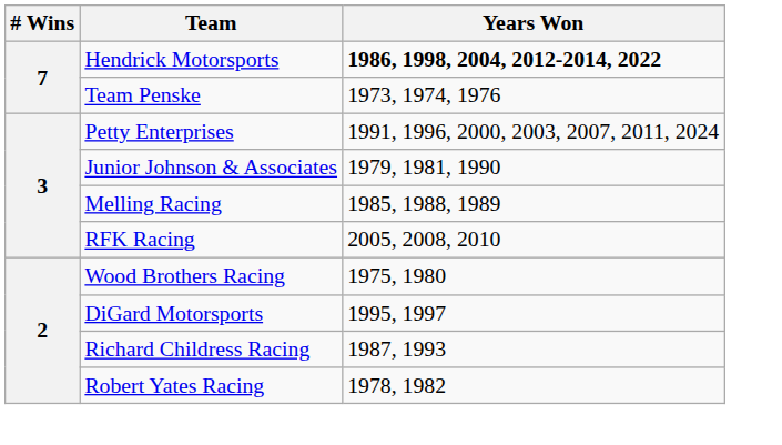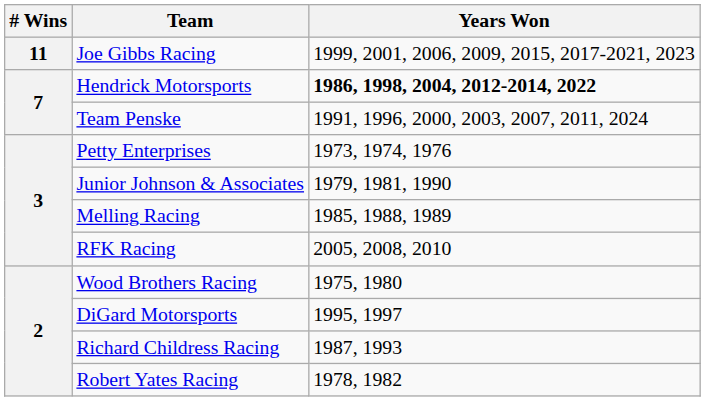+ row: 11 | Joe Gibbs Racing | 1999, 2001, 2006, 2009, 2015, 2017-2021, 2023
Team Penske | Years Won: 1973, 1974, 1976 -> 1991, 1996, 2000, 2003, 2007, 2011, 2024
Petty Enterprises | Years Won: 1991, 1996, 2000, 2003, 2007, 2011, 2024 -> 1973, 1974, 1976
